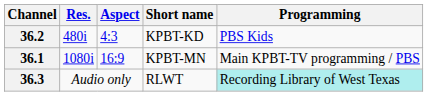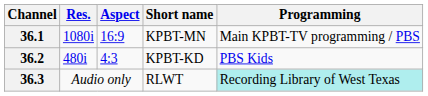rows swapped: 36.1 <-> 36.2
